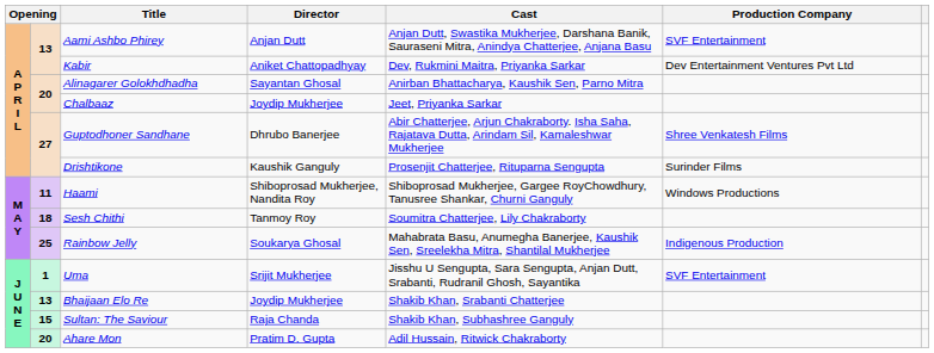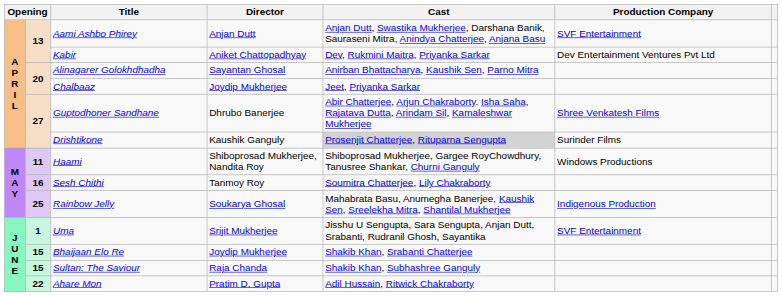Drishtikone | Cast: no background -> lightgrey background
Sesh Chithi | column 2: 18 -> 16
Bhaijaan Elo Re | column 2: 13 -> 15
Ahare Mon | column 2: 20 -> 22
